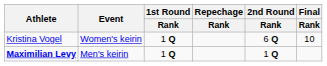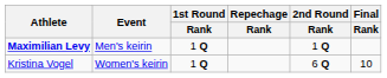rows swapped: Maximilian Levy <-> Kristina Vogel
